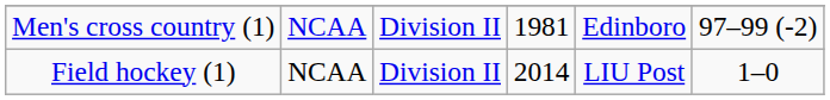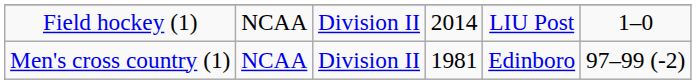rows swapped: Men's cross country (1) <-> Field hockey (1)
